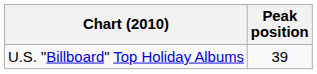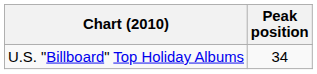U.S. "Billboard" Top Holiday Albums | Peak position: 39 -> 34
